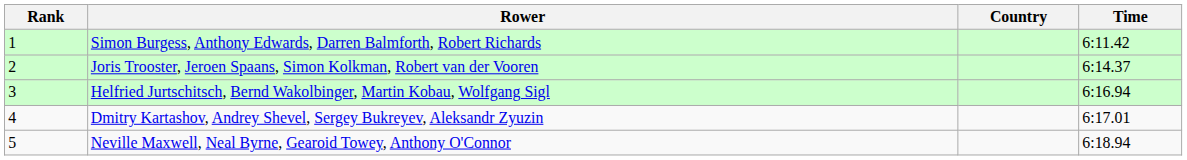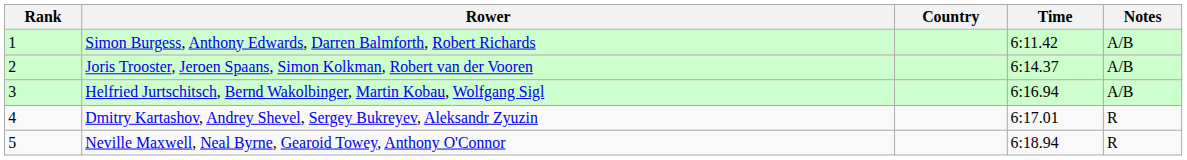+ column: Notes | A/B | A/B | A/B | R | R
